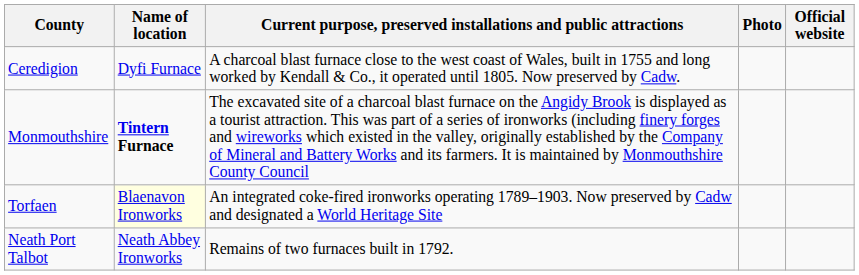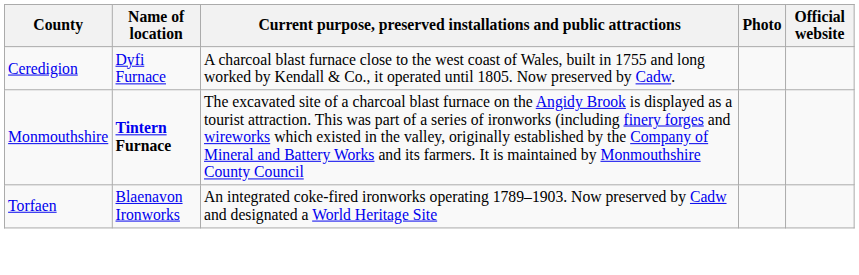Torfaen | Name of location: lightyellow background -> no background
- row: Neath Port Talbot | Neath Abbey Ironworks | Remains of two furnaces built in 1792.
